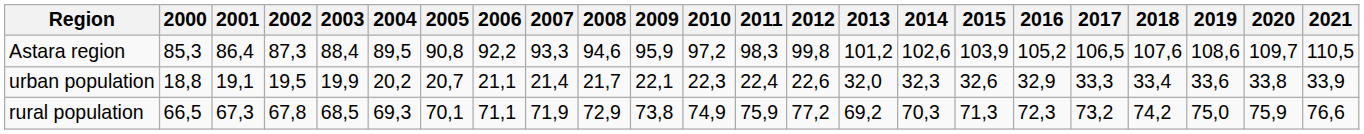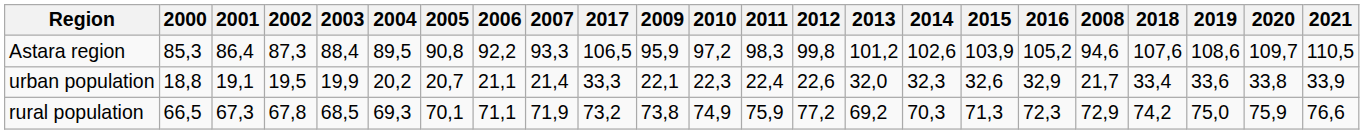columns swapped: 2008 <-> 2017
